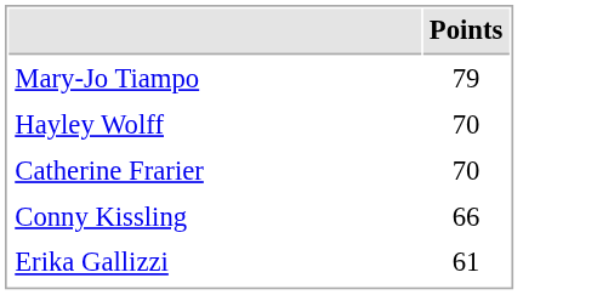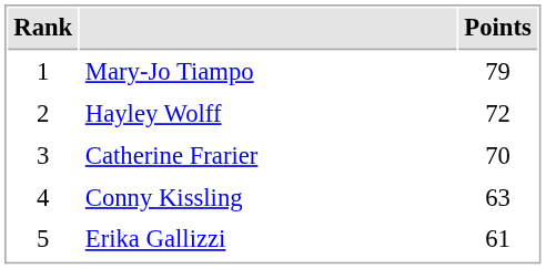+ column: Rank | 1 | 2 | 3 | 4 | 5
Hayley Wolff | Points: 70 -> 72
Conny Kissling | Points: 66 -> 63
